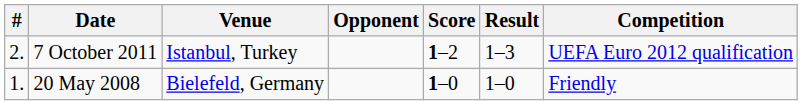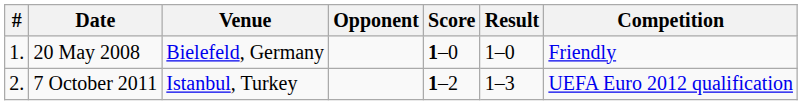rows swapped: 20 May 2008 <-> 7 October 2011
